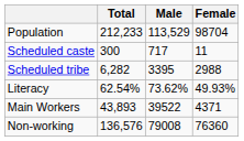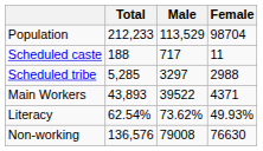Scheduled caste | Total: 300 -> 188
Scheduled tribe | Total: 6,282 -> 5,285
Scheduled tribe | Male: 3395 -> 3297
rows swapped: Literacy <-> Main Workers
Non-working | Female: 76360 -> 76630
